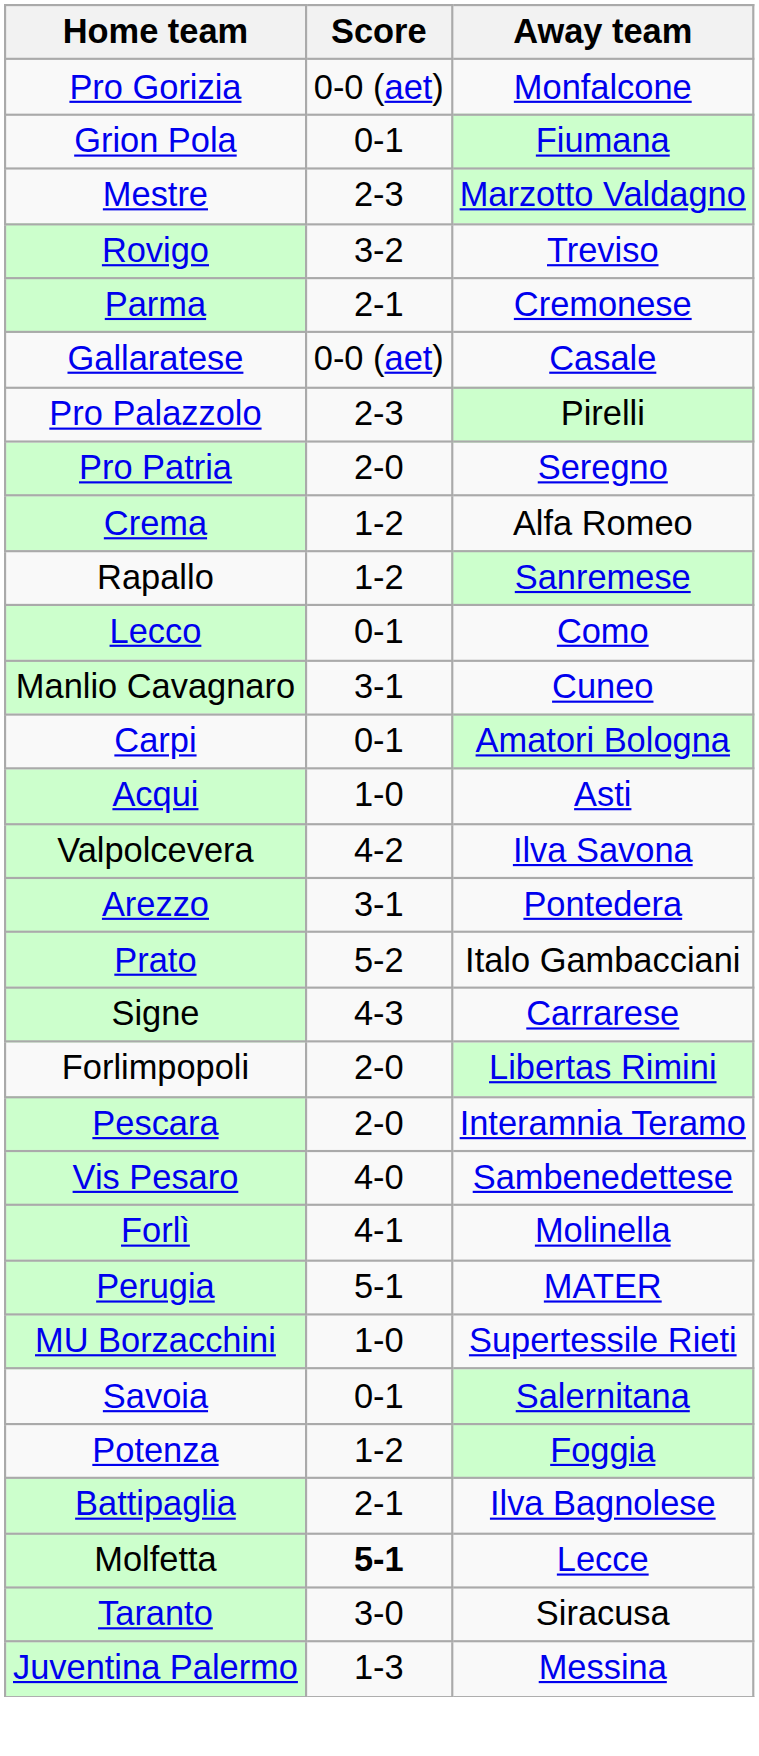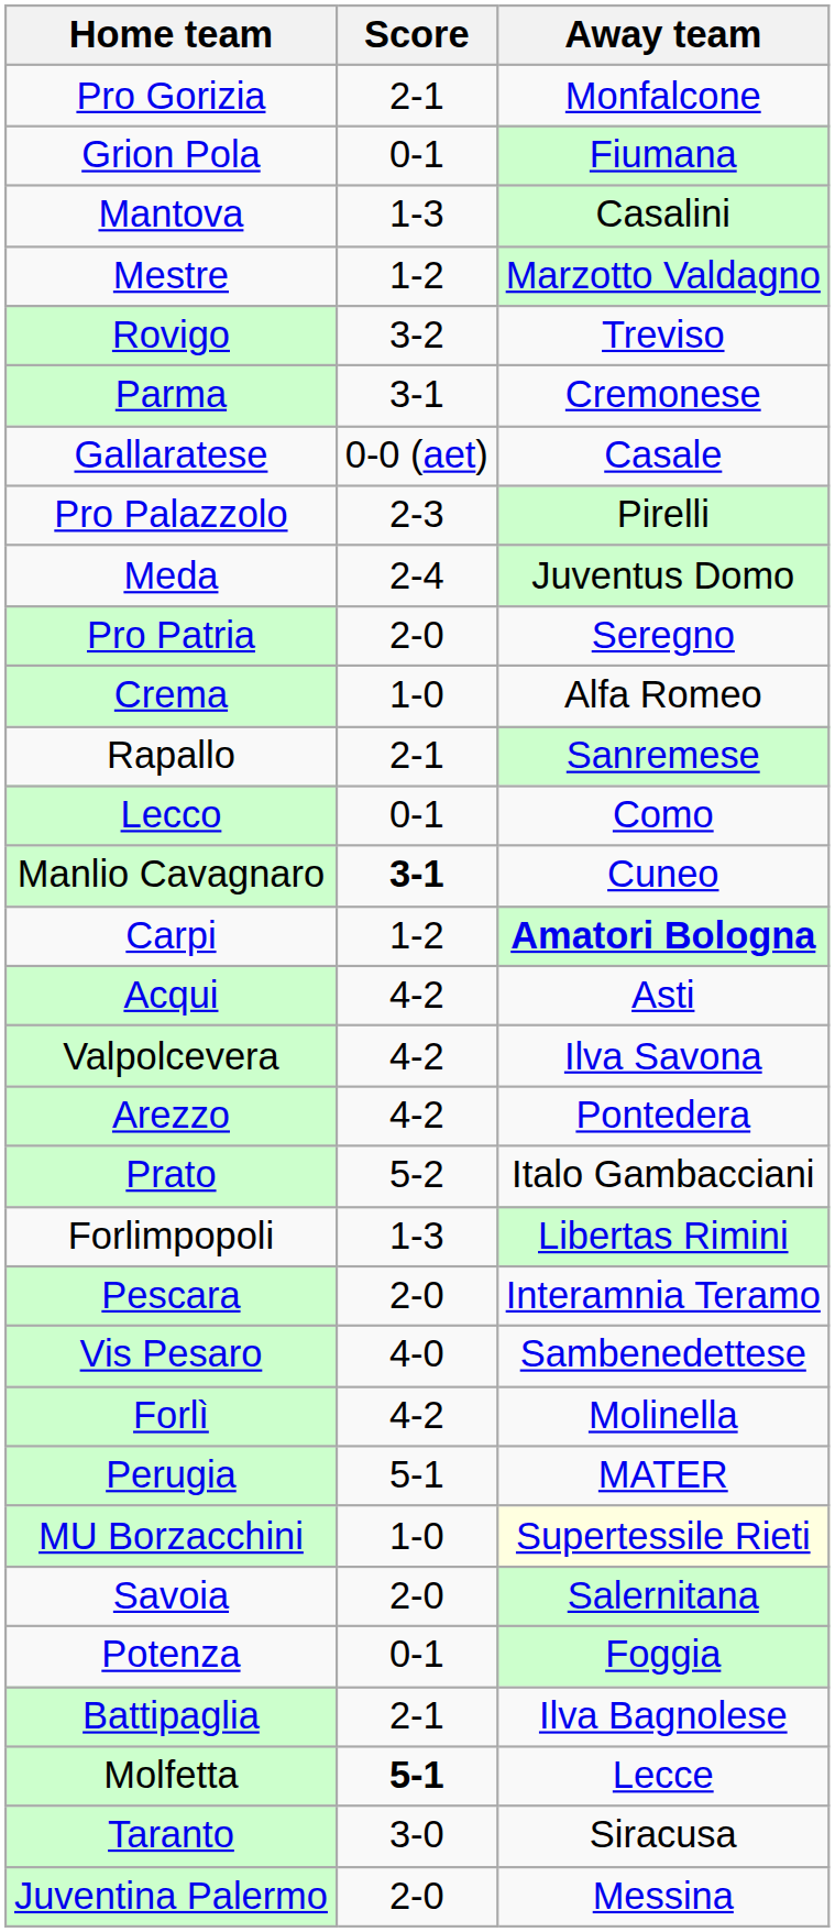Pro Gorizia | Score: 0-0 (aet) -> 2-1
+ row: Mantova | 1-3 | Casalini
Mestre | Score: 2-3 -> 1-2
Parma | Score: 2-1 -> 3-1
+ row: Meda | 2-4 | Juventus Domo
Crema | Score: 1-2 -> 1-0
Rapallo | Score: 1-2 -> 2-1
Manlio Cavagnaro | Score: normal -> bold
Carpi | Score: 0-1 -> 1-2
Carpi | Away team: normal -> bold
Acqui | Score: 1-0 -> 4-2
Arezzo | Score: 3-1 -> 4-2
- row: Signe | 4-3 | Carrarese
Forlimpopoli | Score: 2-0 -> 1-3
Forlì | Score: 4-1 -> 4-2
MU Borzacchini | Away team: no background -> lightyellow background
Savoia | Score: 0-1 -> 2-0
Potenza | Score: 1-2 -> 0-1
Juventina Palermo | Score: 1-3 -> 2-0
